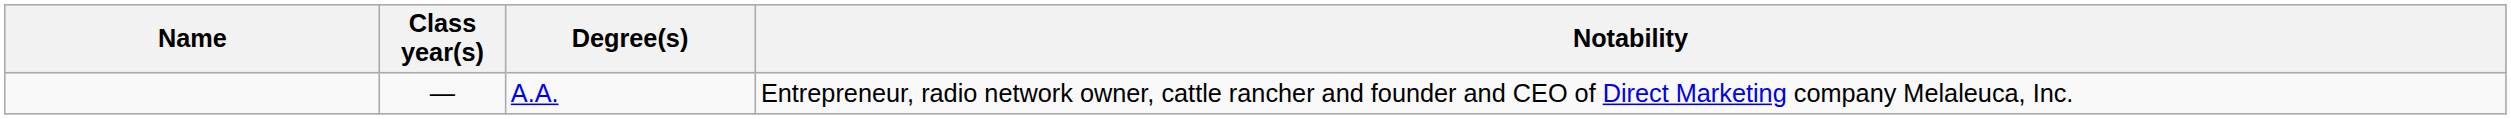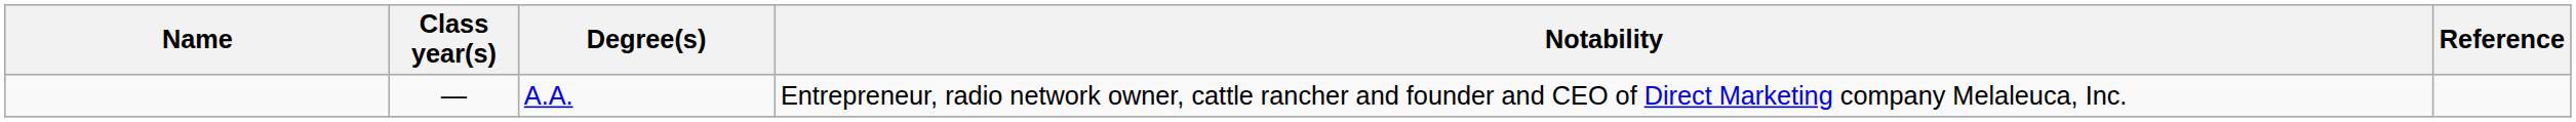+ column: Reference
